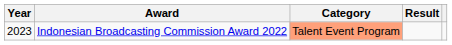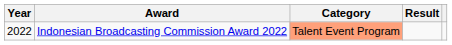Indonesian Broadcasting Commission Award 2022 | Year: 2023 -> 2022
